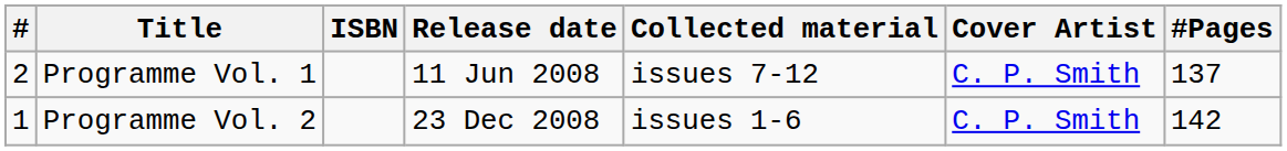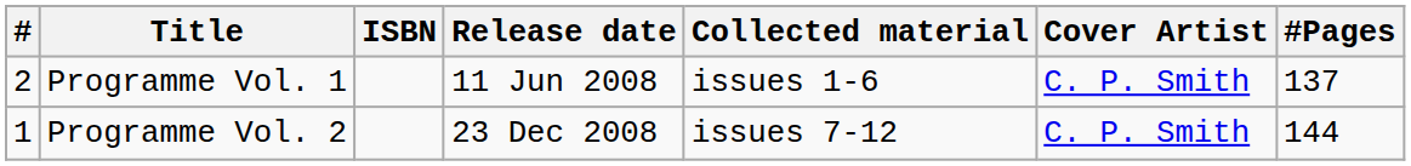Programme Vol. 1 | Collected material: issues 7-12 -> issues 1-6
Programme Vol. 2 | Collected material: issues 1-6 -> issues 7-12
Programme Vol. 2 | #Pages: 142 -> 144
